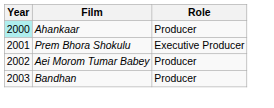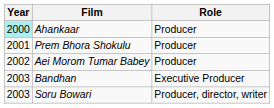Prem Bhora Shokulu | Role: Executive Producer -> Producer
Bandhan | Role: Producer -> Executive Producer
+ row: 2003 | Soru Bowari | Producer, director, writer
